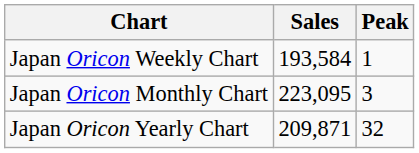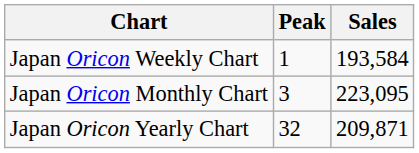columns swapped: Peak <-> Sales
